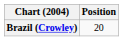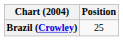Brazil (Crowley) | Position: 20 -> 25
